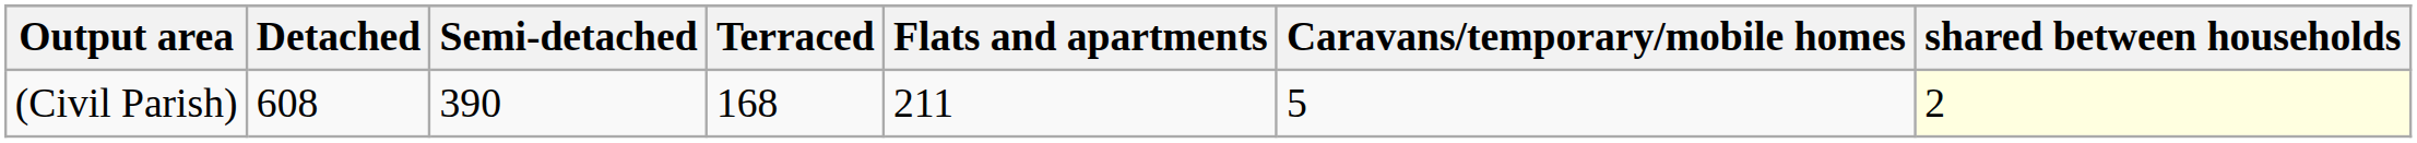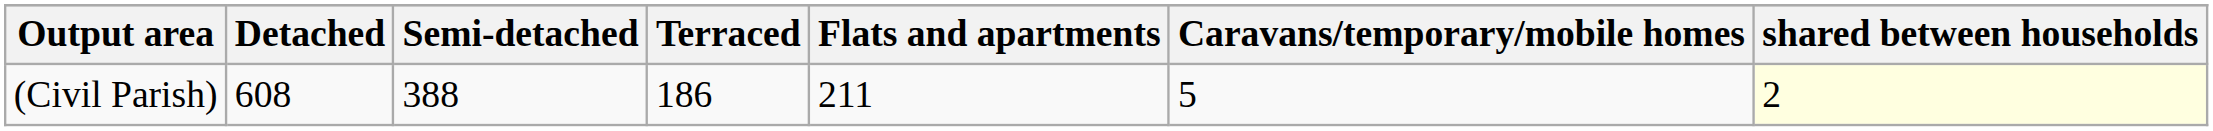(Civil Parish) | Semi-detached: 390 -> 388
(Civil Parish) | Terraced: 168 -> 186
